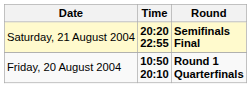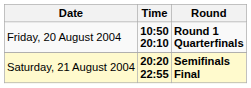rows swapped: Friday, 20 August 2004 <-> Saturday, 21 August 2004
